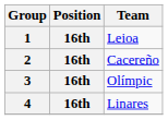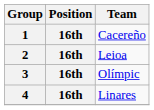1 | Team: Leioa -> Cacereño
2 | Team: Cacereño -> Leioa
